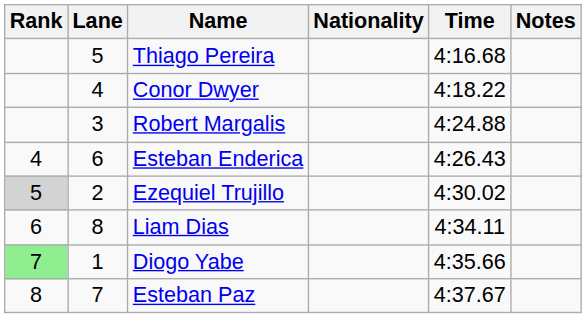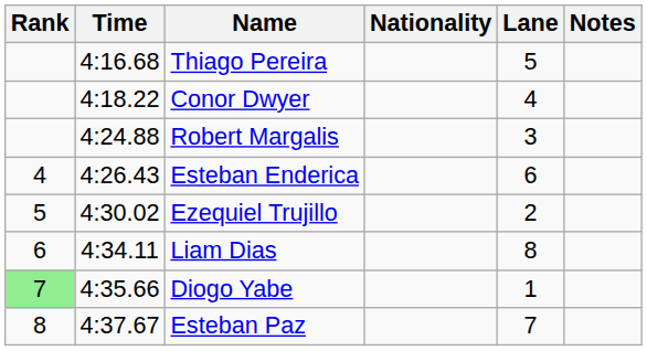columns swapped: Lane <-> Time
Ezequiel Trujillo | Rank: lightgrey background -> no background
